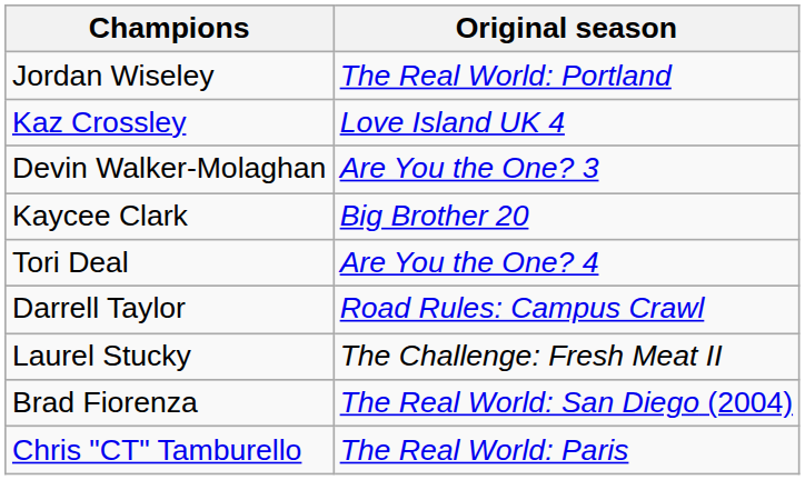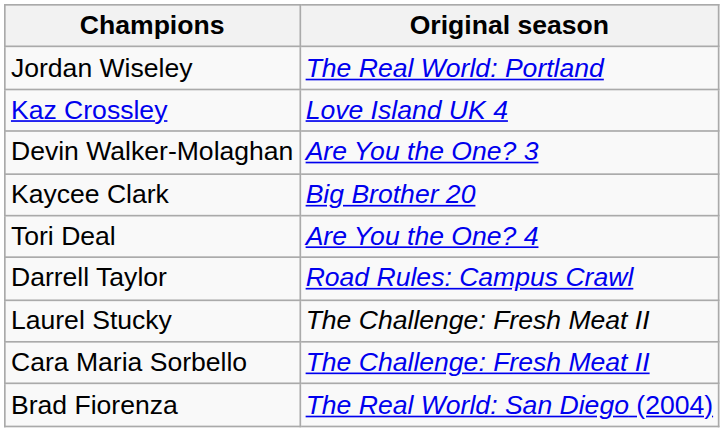+ row: Cara Maria Sorbello | The Challenge: Fresh Meat II
- row: Chris "CT" Tamburello | The Real World: Paris
